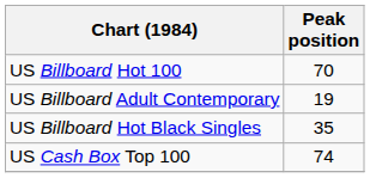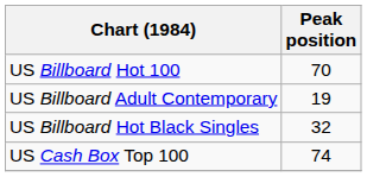US Billboard Hot Black Singles | Peak position: 35 -> 32
